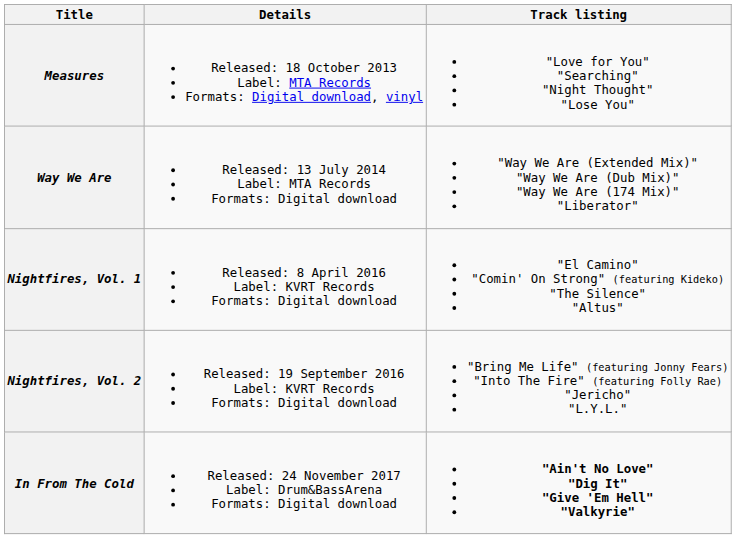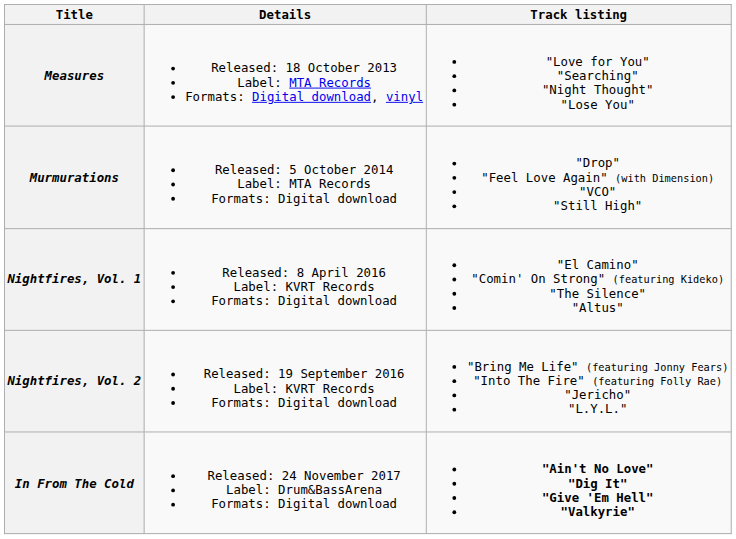- row: Way We Are | Released: 13 July 2014 Label: MTA Records Formats: Digital download | "Way We Are (Extended Mix)" "Way We Are (Dub Mix)" "Way We Are (174 Mix)" "Liberator"
+ row: Murmurations | Released: 5 October 2014 Label: MTA Records Formats: Digital download | "Drop" "Feel Love Again" (with Dimension) "VCO" "Still High"
